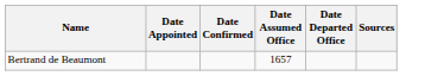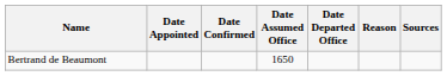+ column: Reason
Bertrand de Beaumont | Date Assumed Office: 1657 -> 1650
